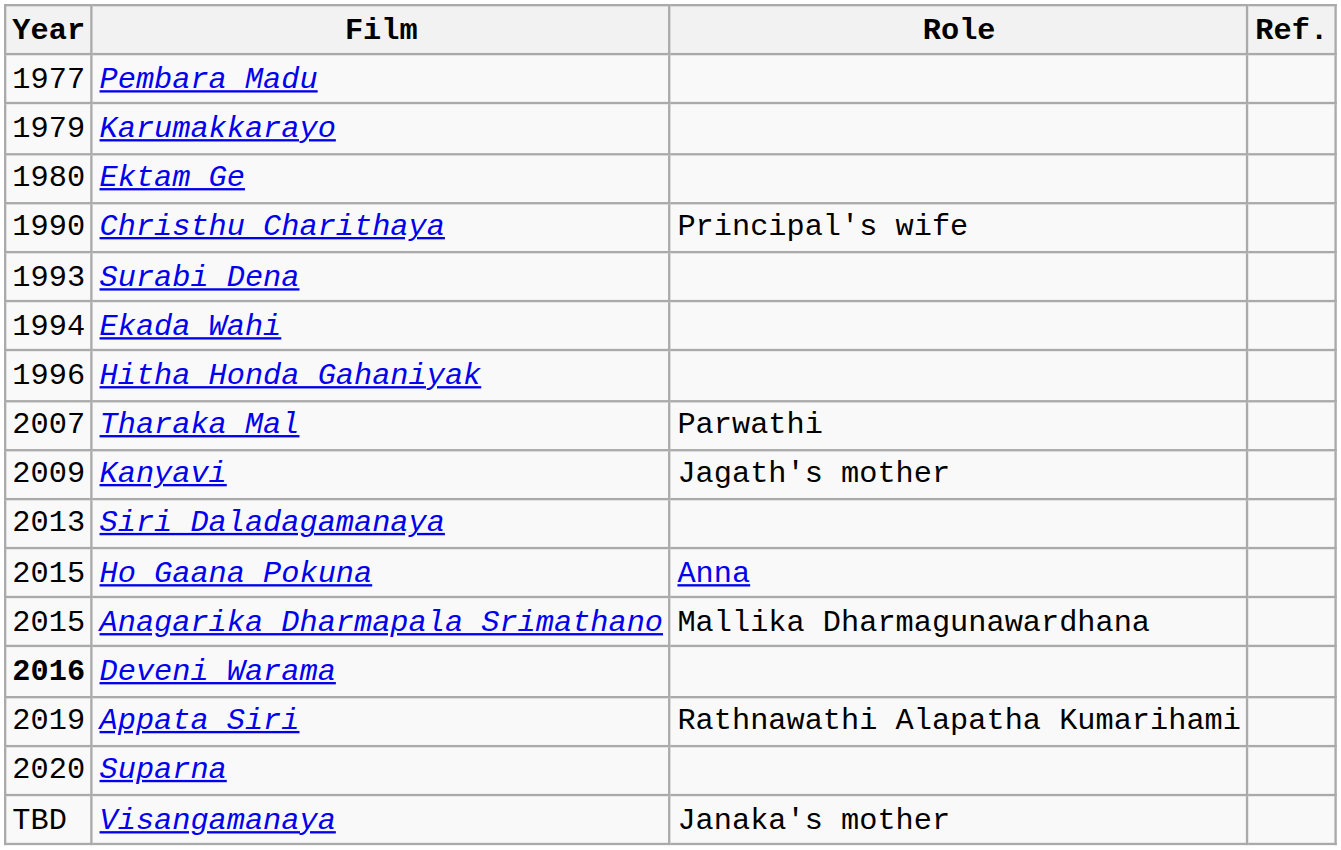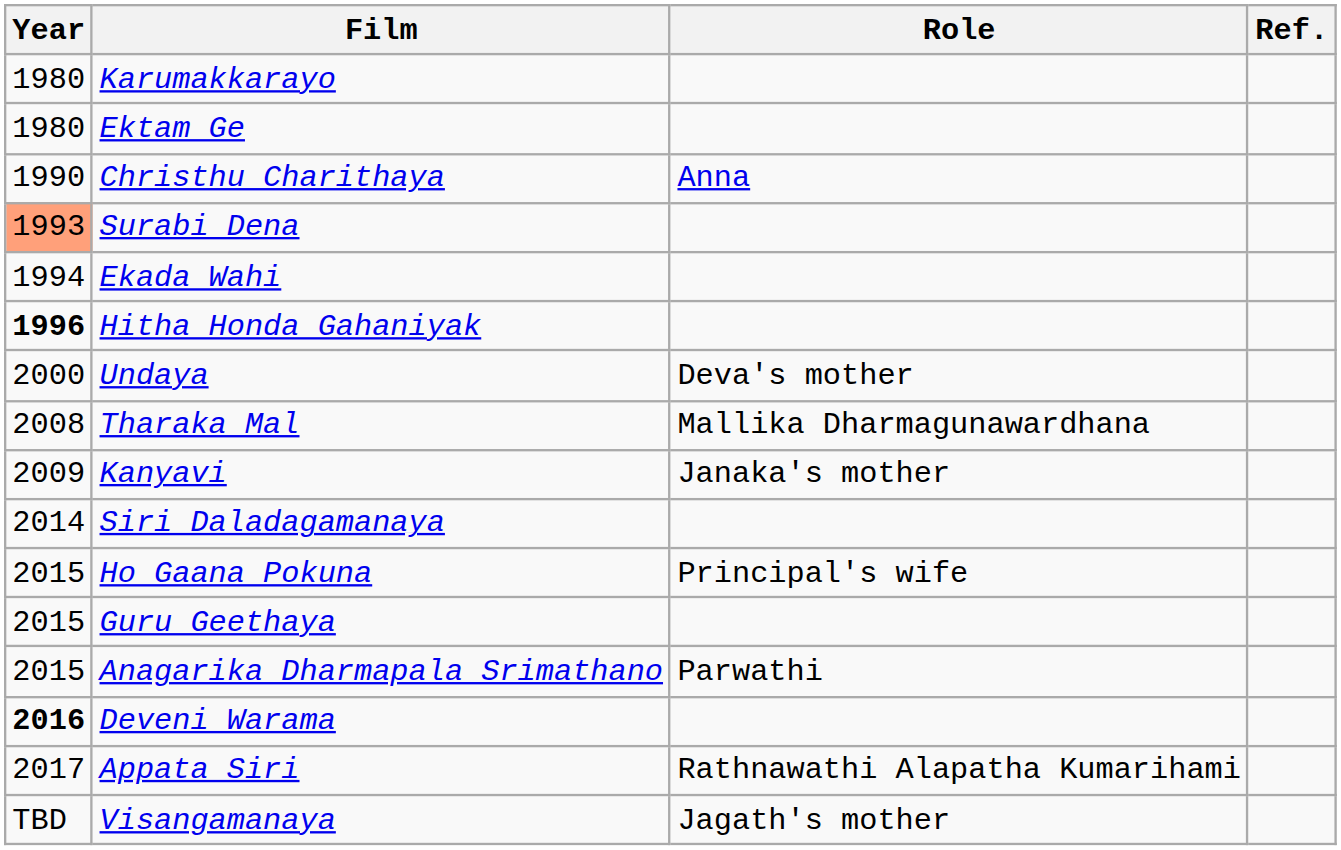- row: 1977 | Pembara Madu
Karumakkarayo | Year: 1979 -> 1980
Christhu Charithaya | Role: Principal's wife -> Anna
Surabi Dena | Year: no background -> lightsalmon background
Hitha Honda Gahaniyak | Year: normal -> bold
+ row: 2000 | Undaya | Deva's mother
Tharaka Mal | Year: 2007 -> 2008
Tharaka Mal | Role: Parwathi -> Mallika Dharmagunawardhana
Kanyavi | Role: Jagath's mother -> Janaka's mother
Siri Daladagamanaya | Year: 2013 -> 2014
Ho Gaana Pokuna | Role: Anna -> Principal's wife
+ row: 2015 | Guru Geethaya
Anagarika Dharmapala Srimathano | Role: Mallika Dharmagunawardhana -> Parwathi
Appata Siri | Year: 2019 -> 2017
- row: 2020 | Suparna
Visangamanaya | Role: Janaka's mother -> Jagath's mother
